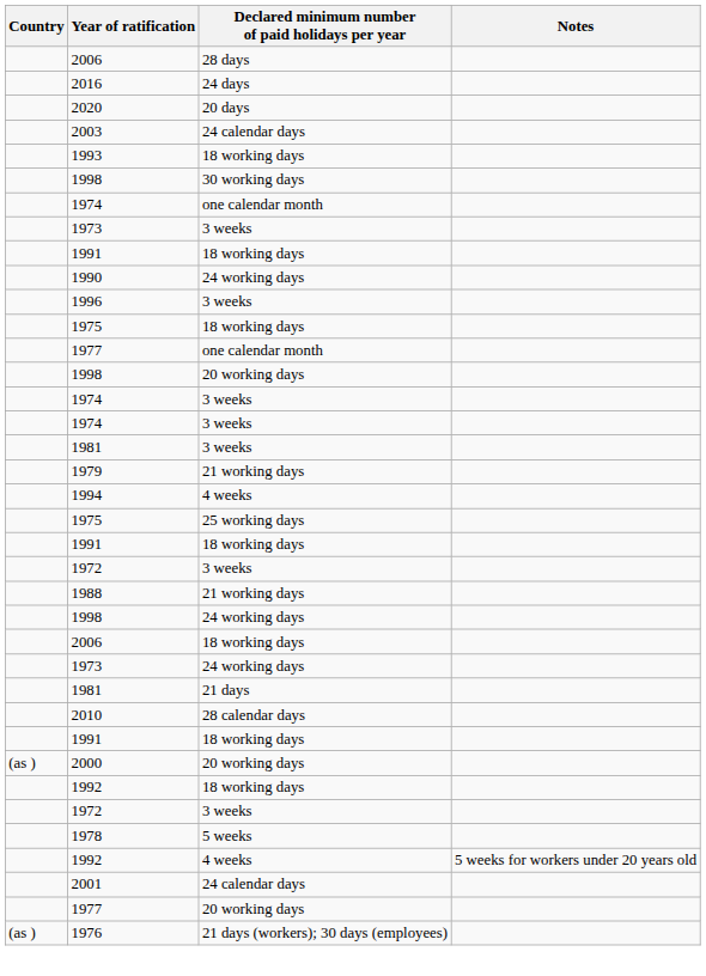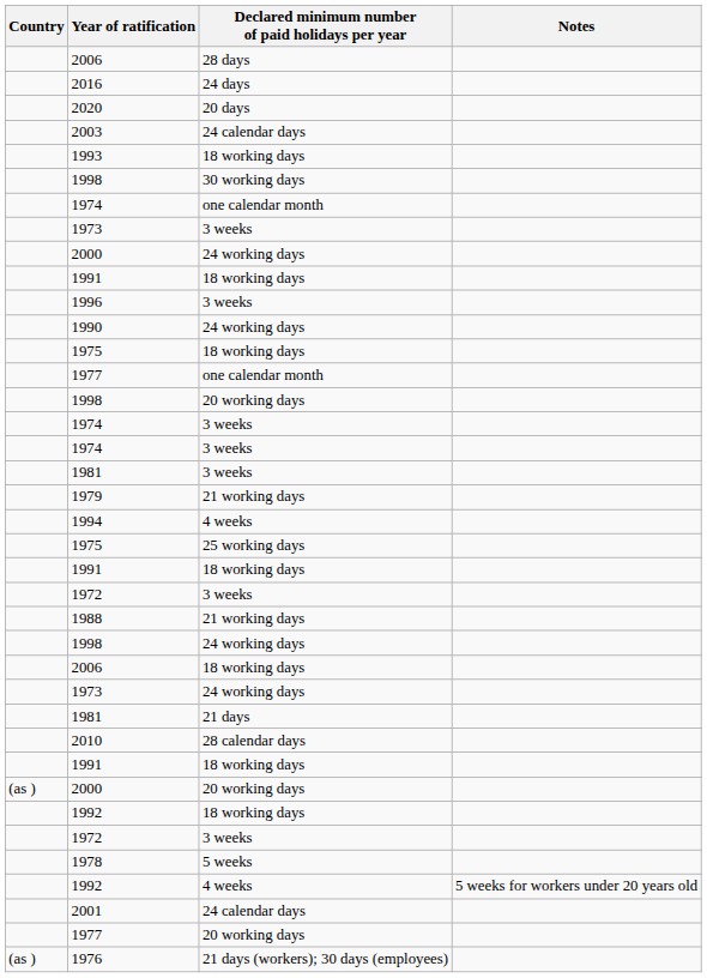+ row: 2000 | 24 working days
rows swapped: 1996 <-> 1990
